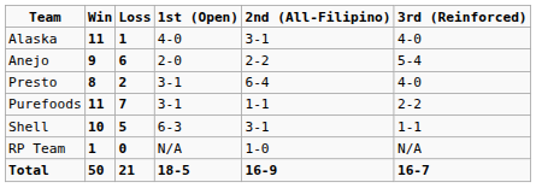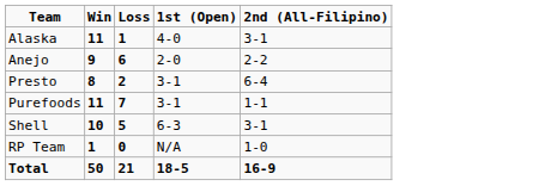- column: 3rd (Reinforced) | 4-0 | 5-4 | 4-0 | 2-2 | 1-1 | N/A | 16-7
